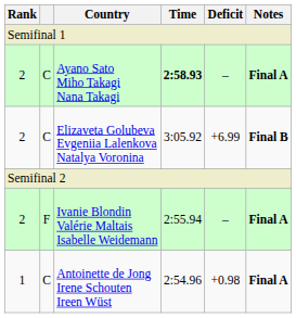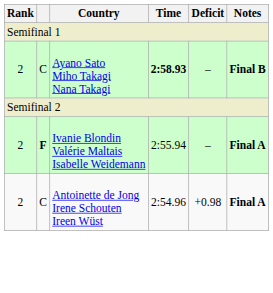Ayano Sato Miho Takagi Nana Takagi | Notes: Final A -> Final B
- row: 2 | C | Elizaveta Golubeva Evgeniia Lalenkova Natalya Voronina | 3:05.92 | +6.99 | Final B
Ivanie Blondin Valérie Maltais Isabelle Weidemann | column 2: normal -> bold
Antoinette de Jong Irene Schouten Ireen Wüst | Rank: 1 -> 2
